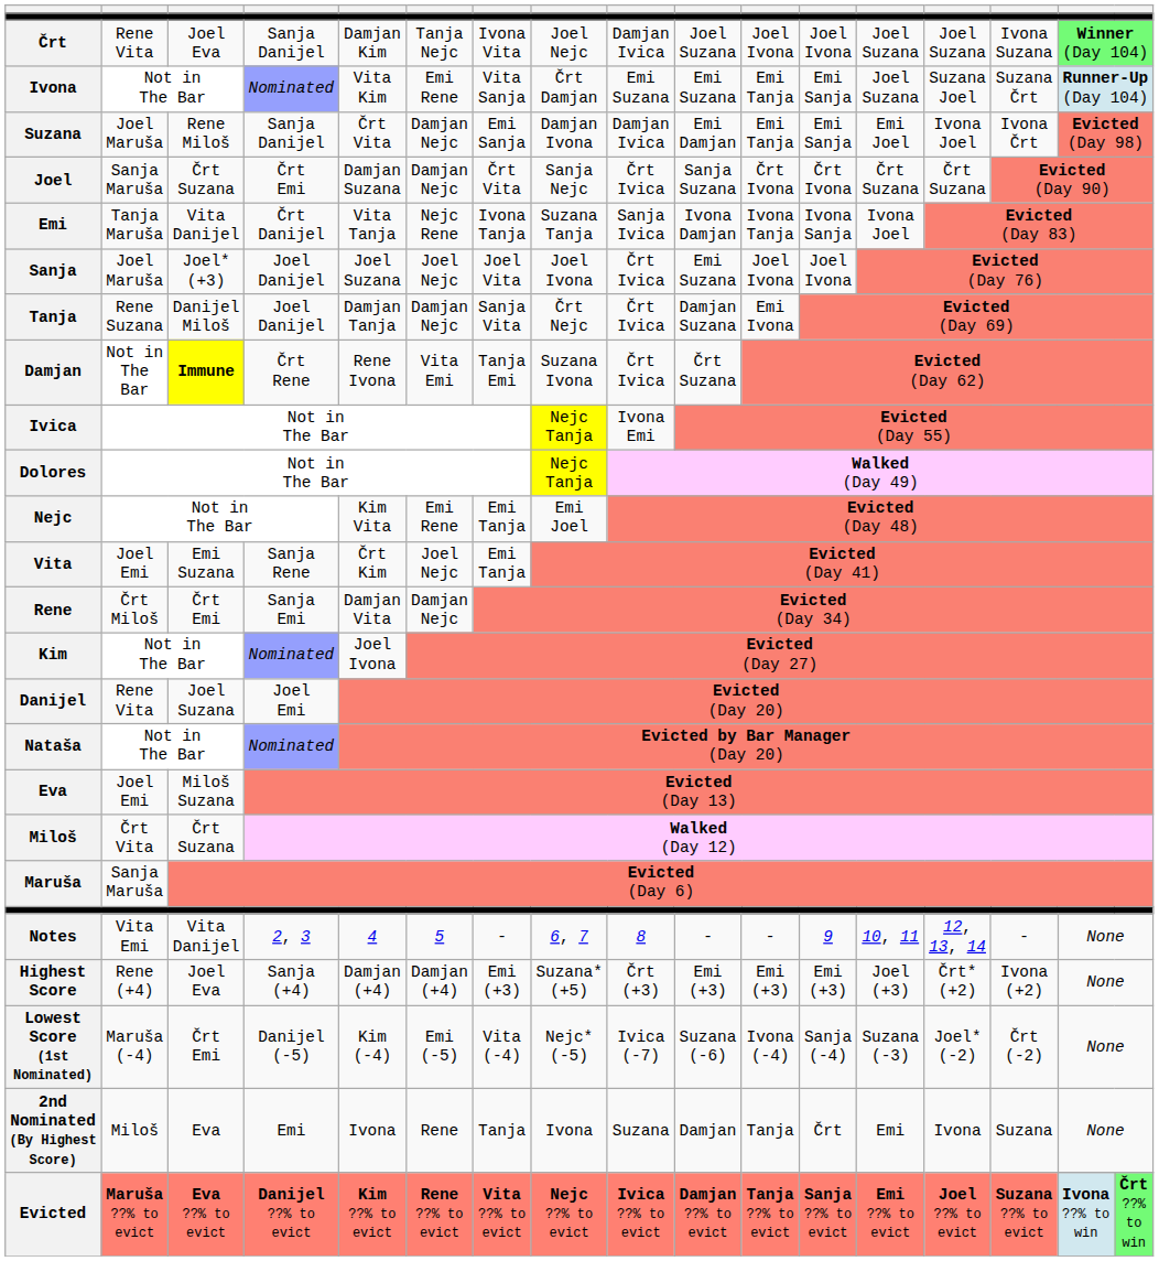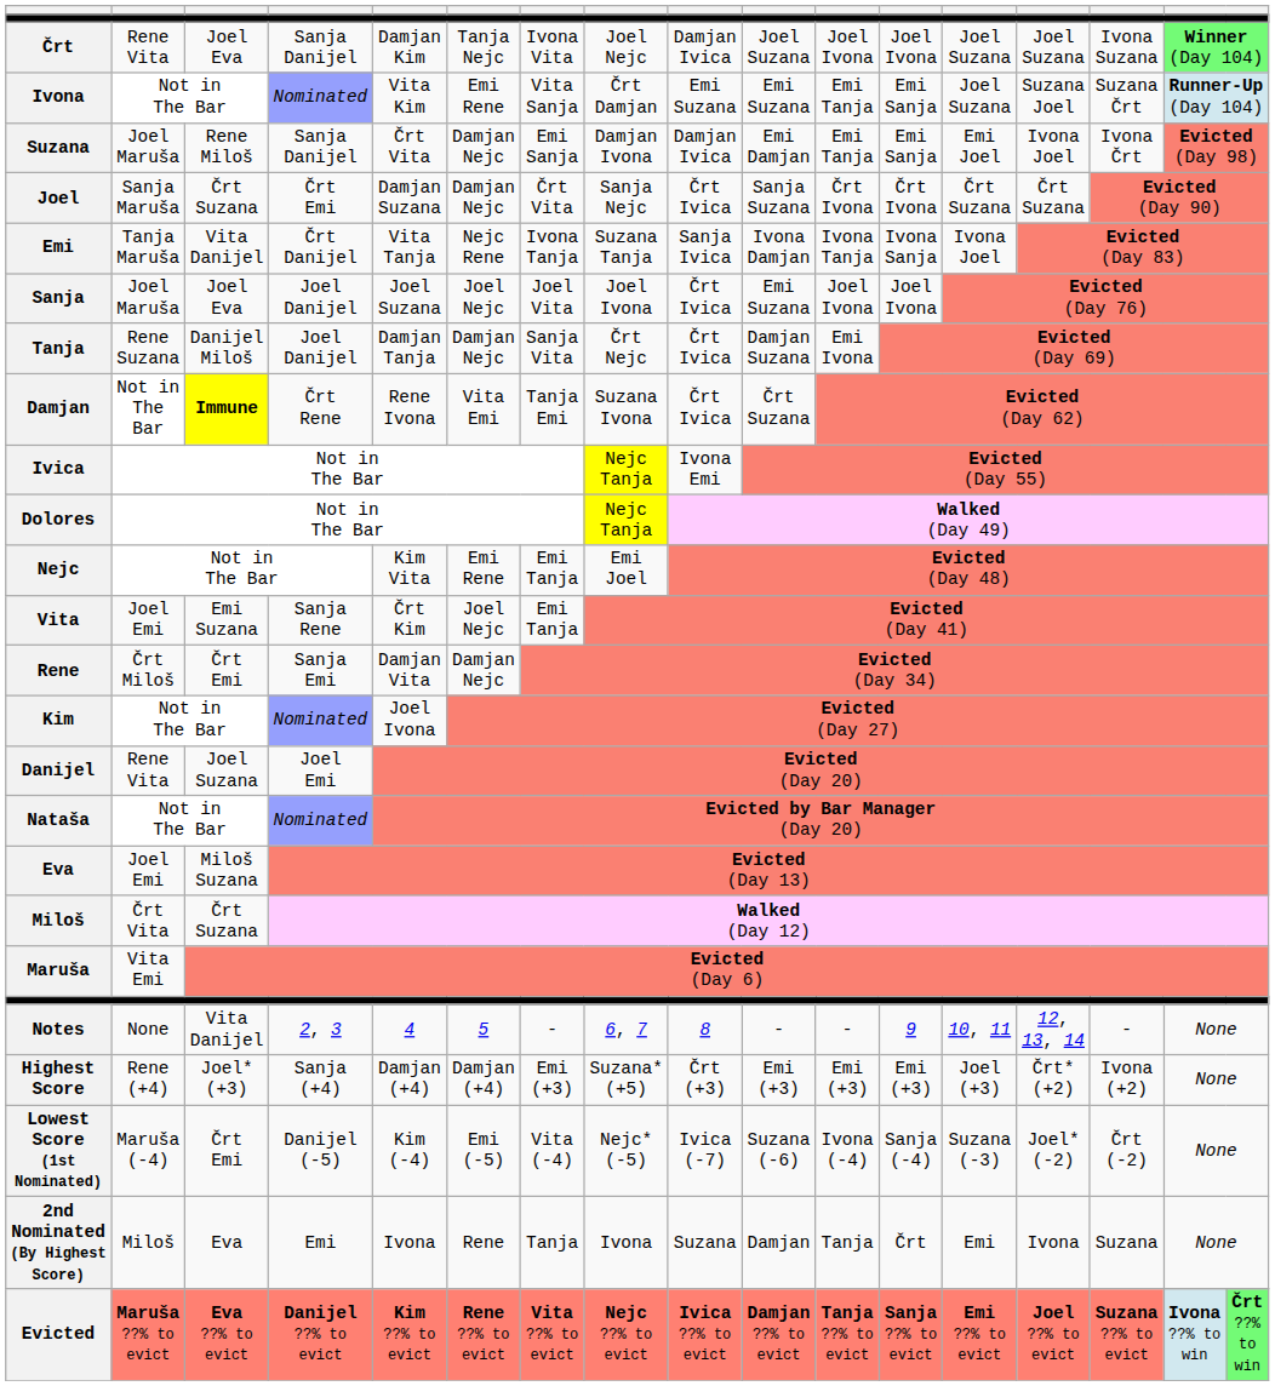Sanja | column 3: Joel* (+3) -> Joel Eva
Maruša | column 2: Sanja Maruša -> Vita Emi
Notes | column 2: Vita Emi -> None
Highest Score | column 3: Joel Eva -> Joel* (+3)
